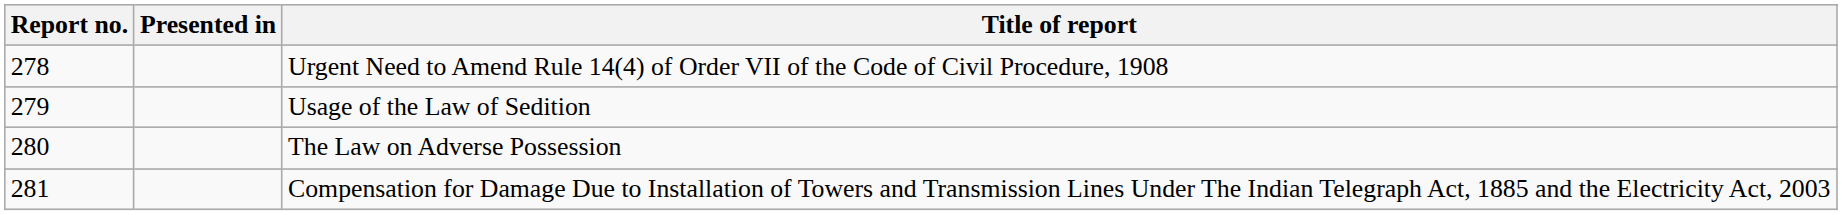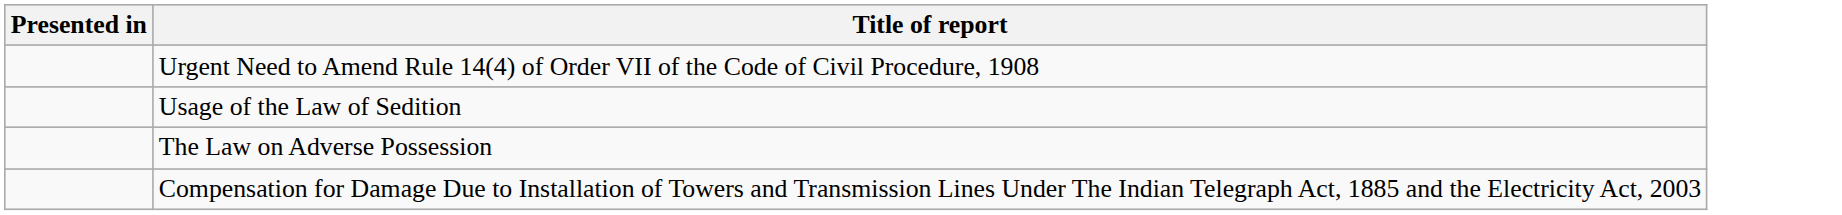- column: Report no. | 278 | 279 | 280 | 281
